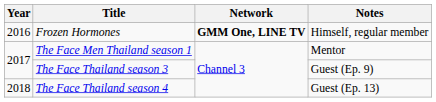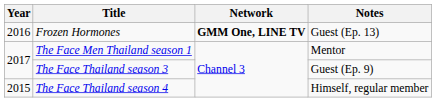Frozen Hormones | Notes: Himself, regular member -> Guest (Ep. 13)
The Face Thailand season 4 | Year: 2018 -> 2015
The Face Thailand season 4 | Notes: Guest (Ep. 13) -> Himself, regular member
